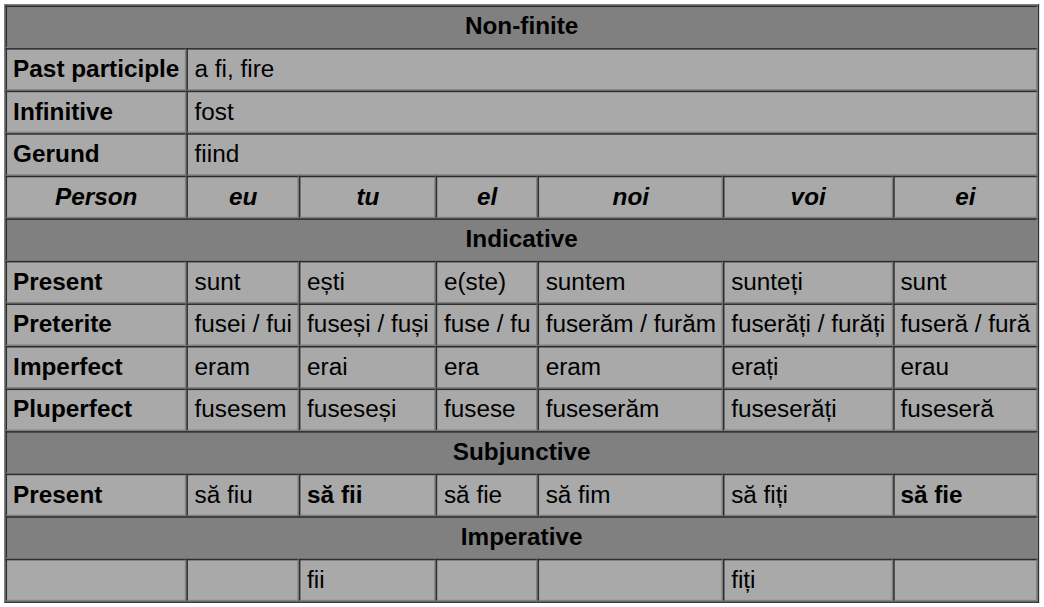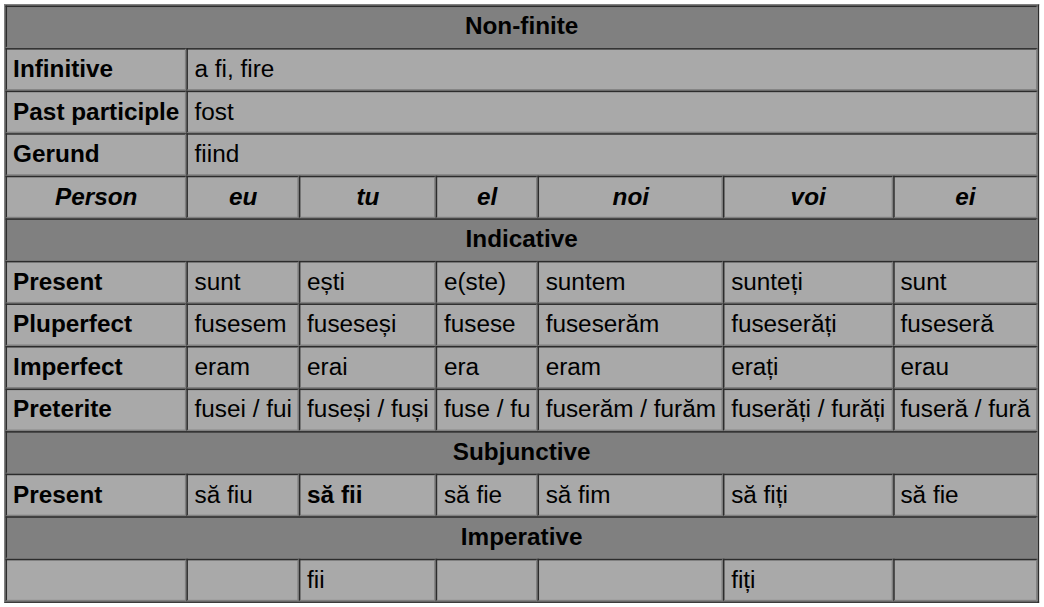a fi, fire | column 1: Past participle -> Infinitive
fost | column 1: Infinitive -> Past participle
rows swapped: fusei / fui <-> fusesem
să fiu | column 7: bold -> normal
